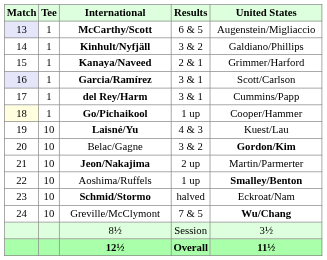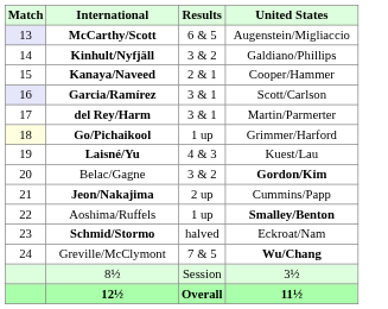- column: Tee | 1 | 1 | 1 | 1 | 1 | 1 | 10 | 10 | 10 | 10 | 10 | 10
Kanaya/Naveed | United States: Grimmer/Harford -> Cooper/Hammer
del Rey/Harm | United States: Cummins/Papp -> Martin/Parmerter
Go/Pichaikool | United States: Cooper/Hammer -> Grimmer/Harford
Jeon/Nakajima | United States: Martin/Parmerter -> Cummins/Papp
